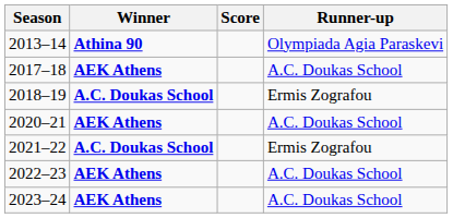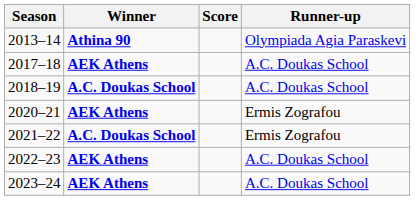2018–19 | Runner-up: Ermis Zografou -> A.C. Doukas School
2020–21 | Runner-up: A.C. Doukas School -> Ermis Zografou
